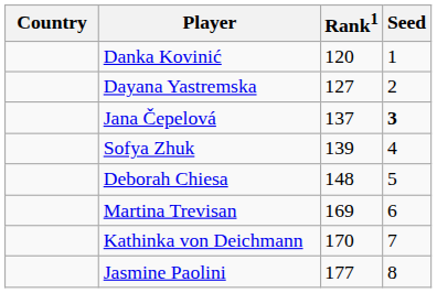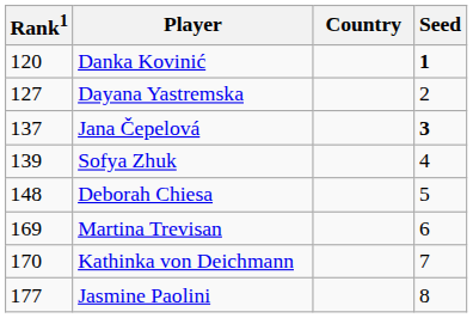columns swapped: Country <-> Rank1
Danka Kovinić | Seed: normal -> bold
